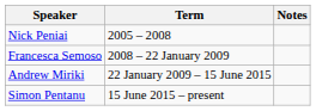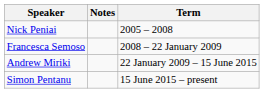columns swapped: Term <-> Notes
